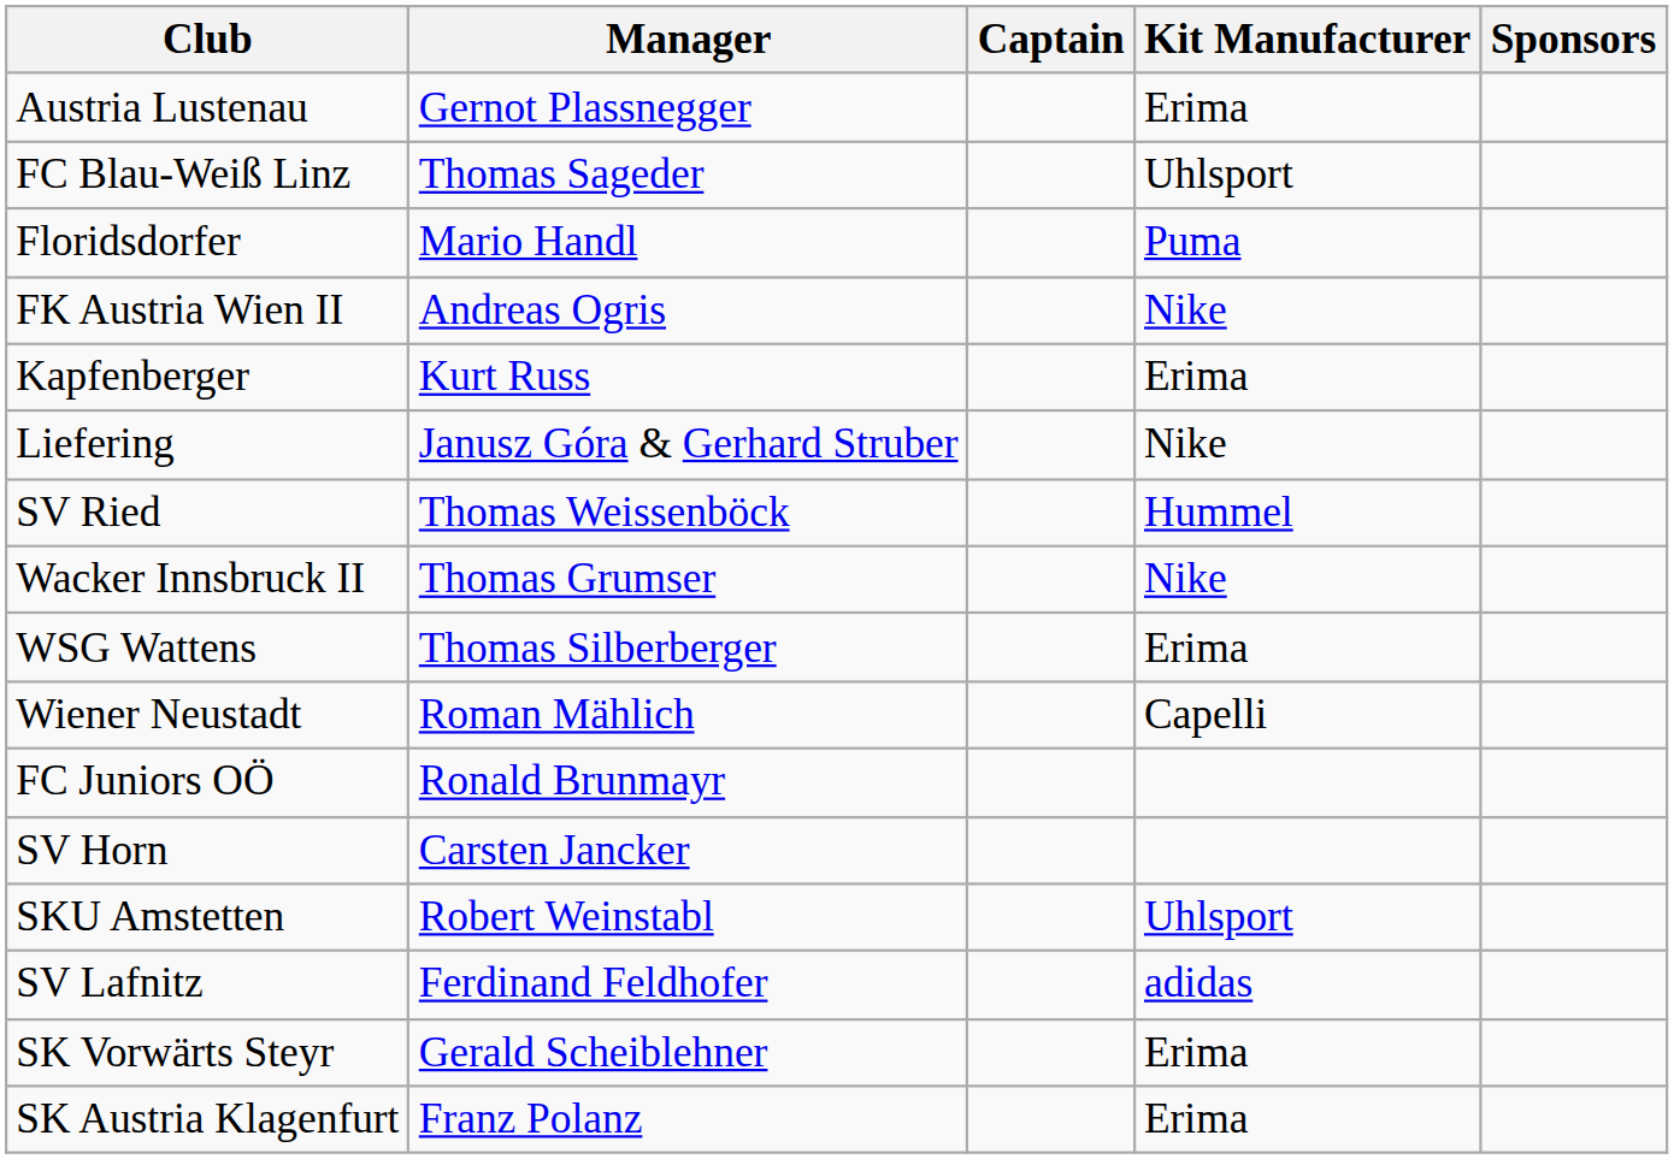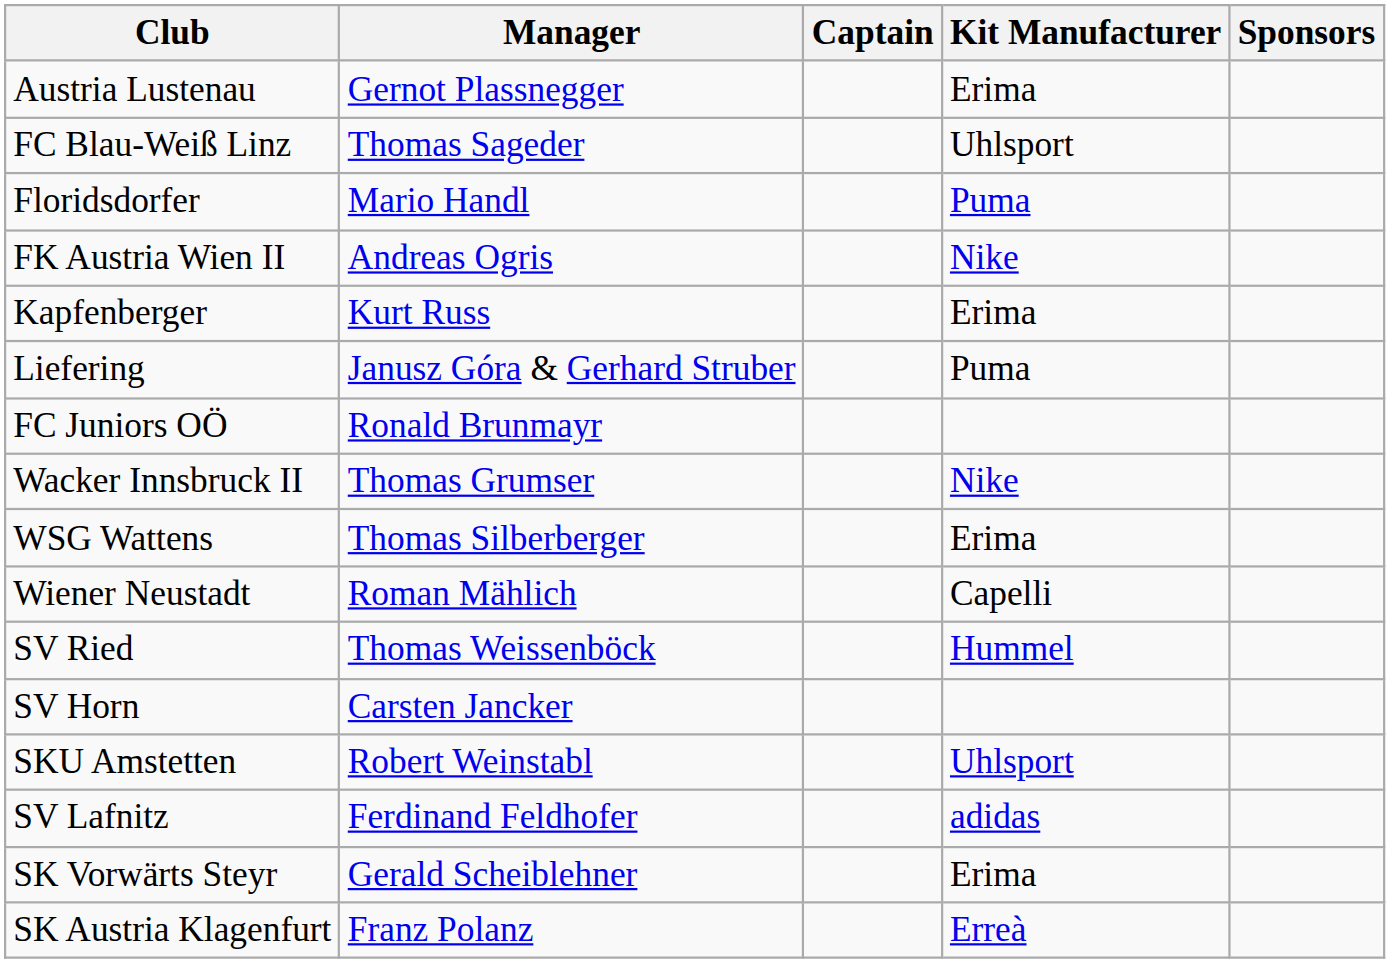Liefering | Kit Manufacturer: Nike -> Puma
rows swapped: SV Ried <-> FC Juniors OÖ
SK Austria Klagenfurt | Kit Manufacturer: Erima -> Erreà
